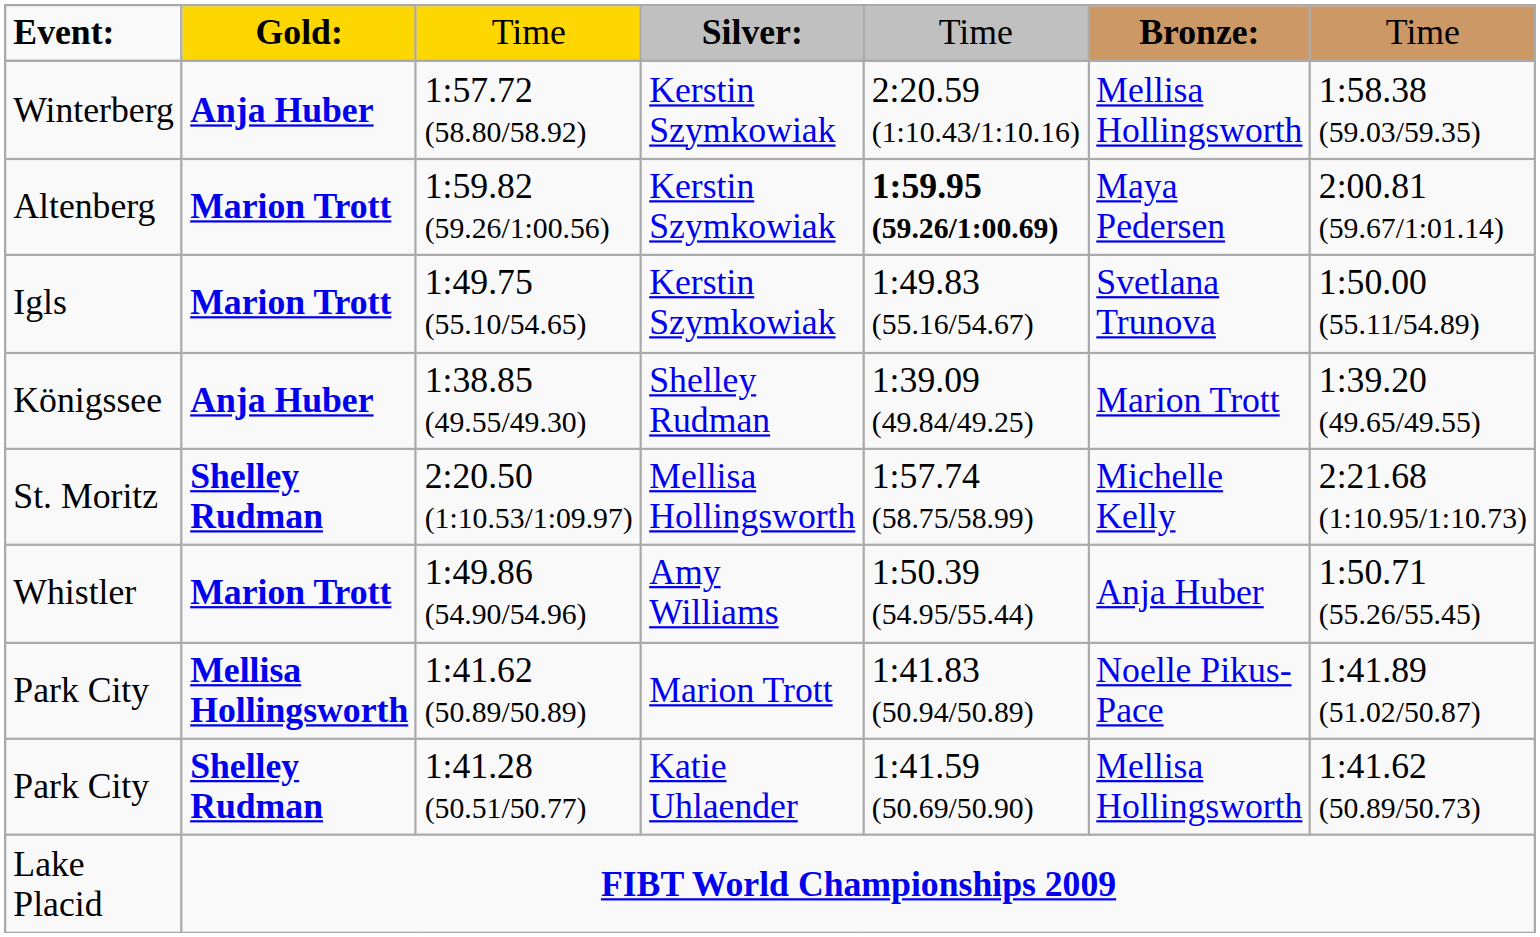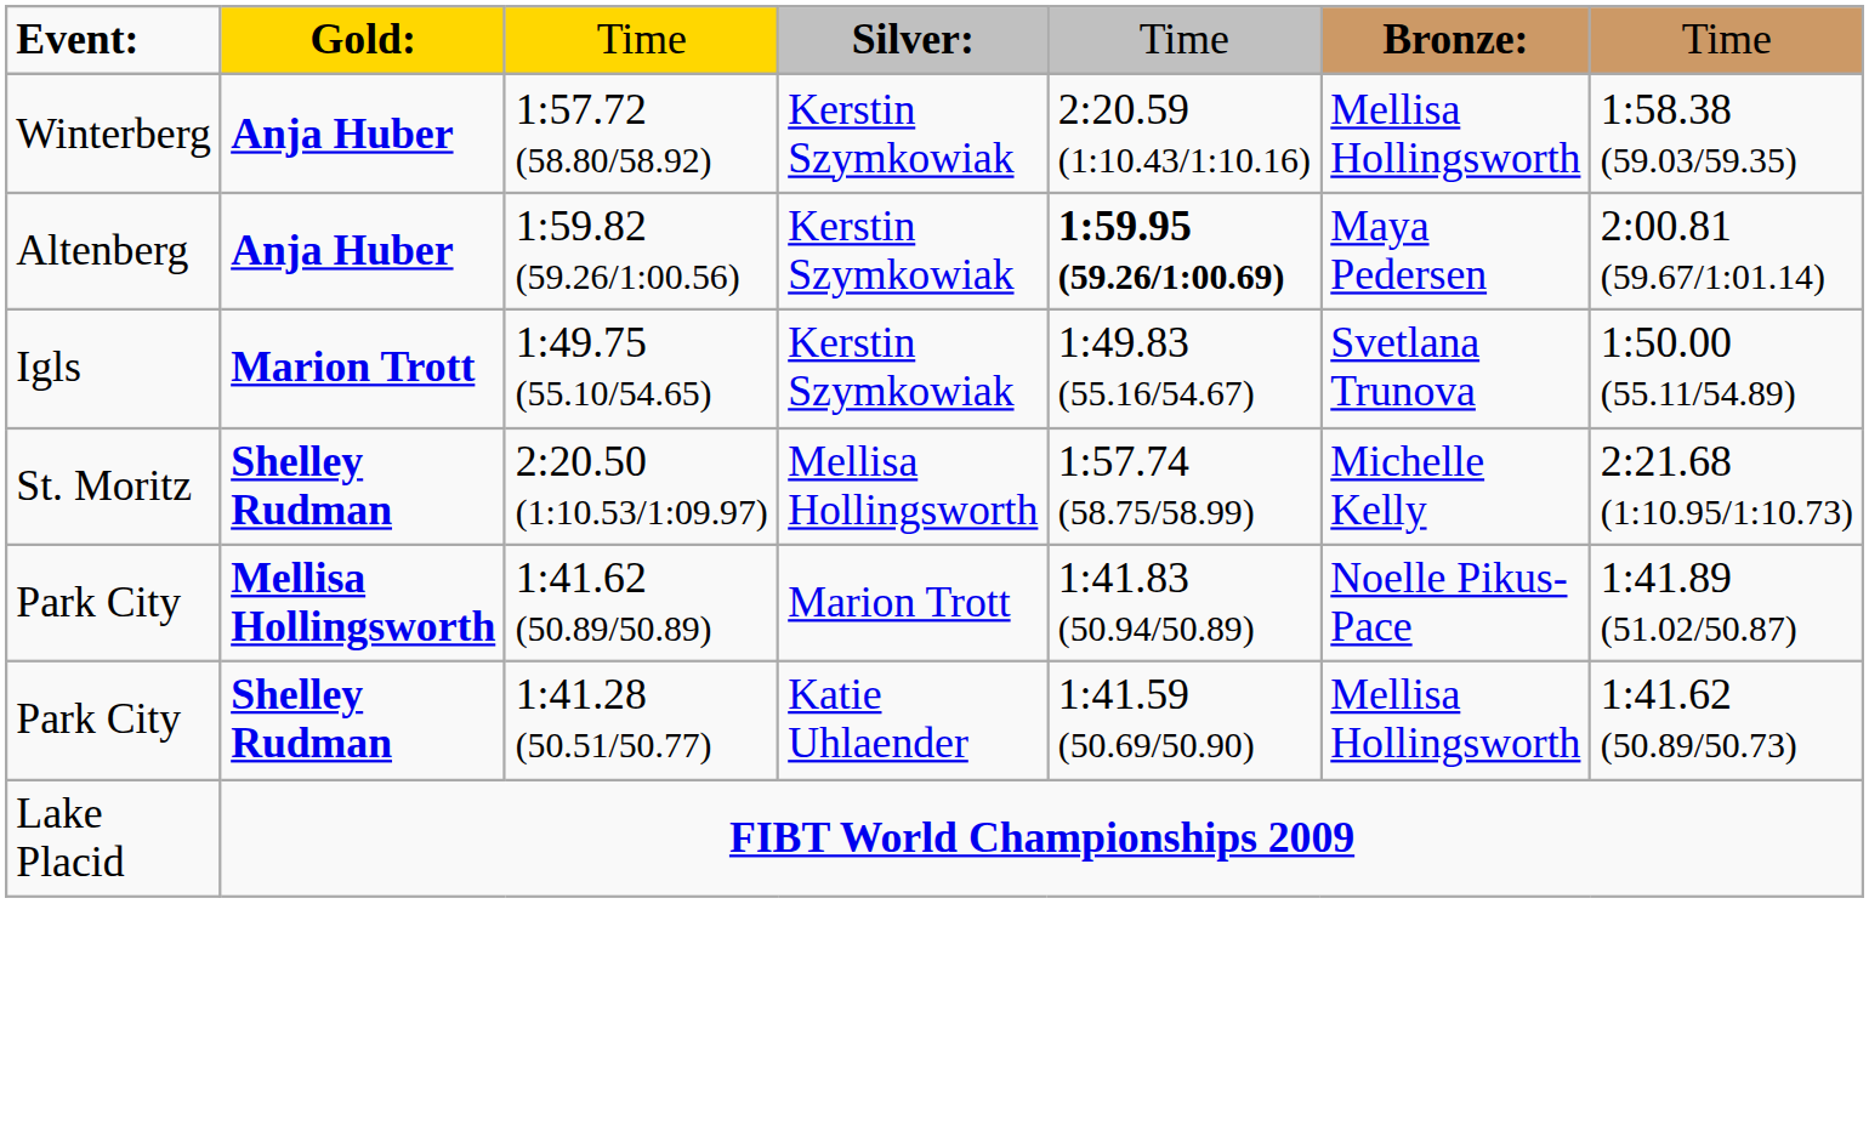1:59.82 (59.26/1:00.56) | column 2: Marion Trott -> Anja Huber
- row: Königssee | Anja Huber | 1:38.85 (49.55/49.30) | Shelley Rudman | 1:39.09 (49.84/49.25) | Marion Trott | 1:39.20 (49.65/49.55)
- row: Whistler | Marion Trott | 1:49.86 (54.90/54.96) | Amy Williams | 1:50.39 (54.95/55.44) | Anja Huber | 1:50.71 (55.26/55.45)
